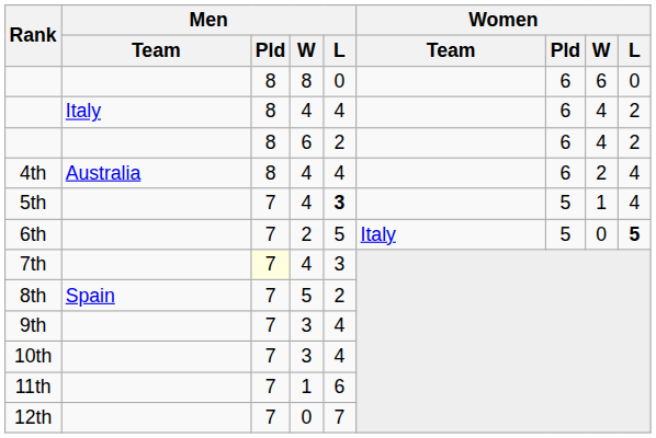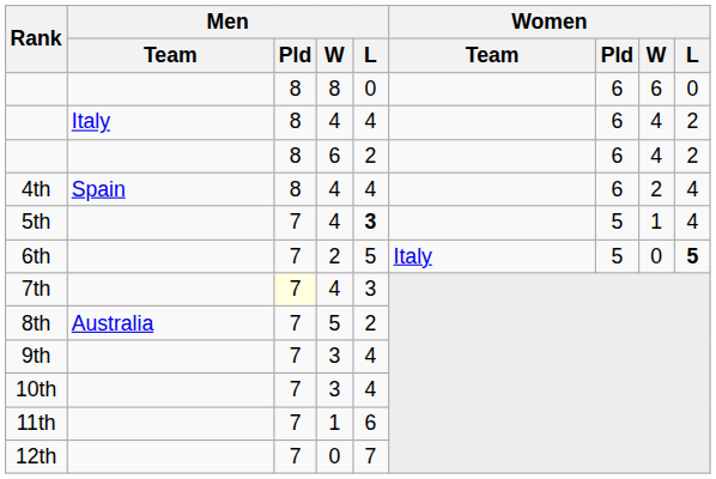4th | Men / Team: Australia -> Spain
8th | Men / Team: Spain -> Australia
